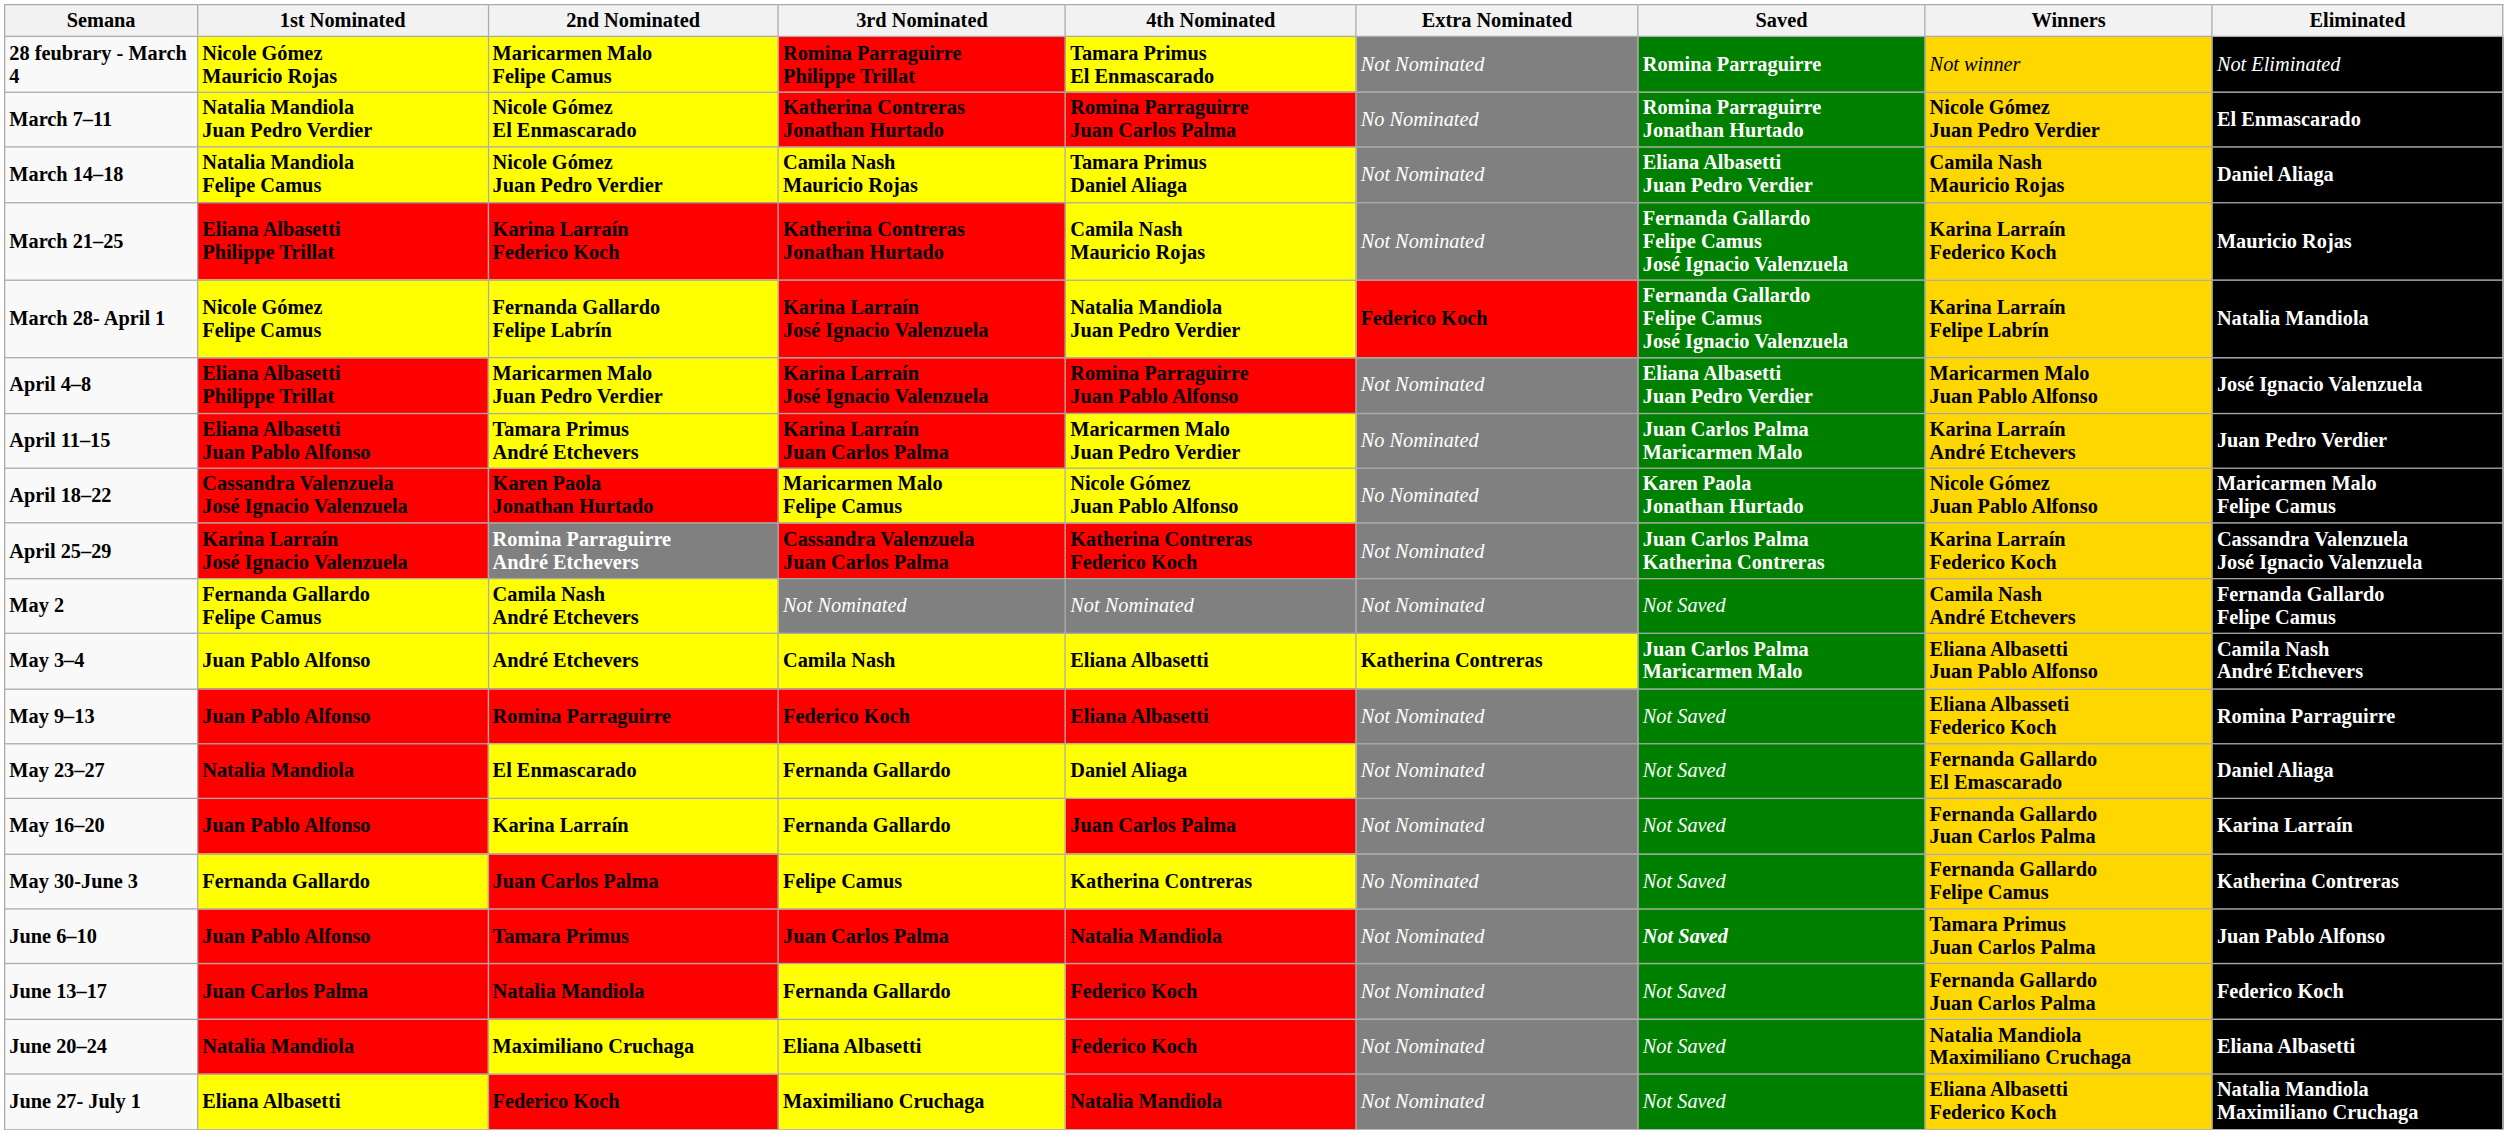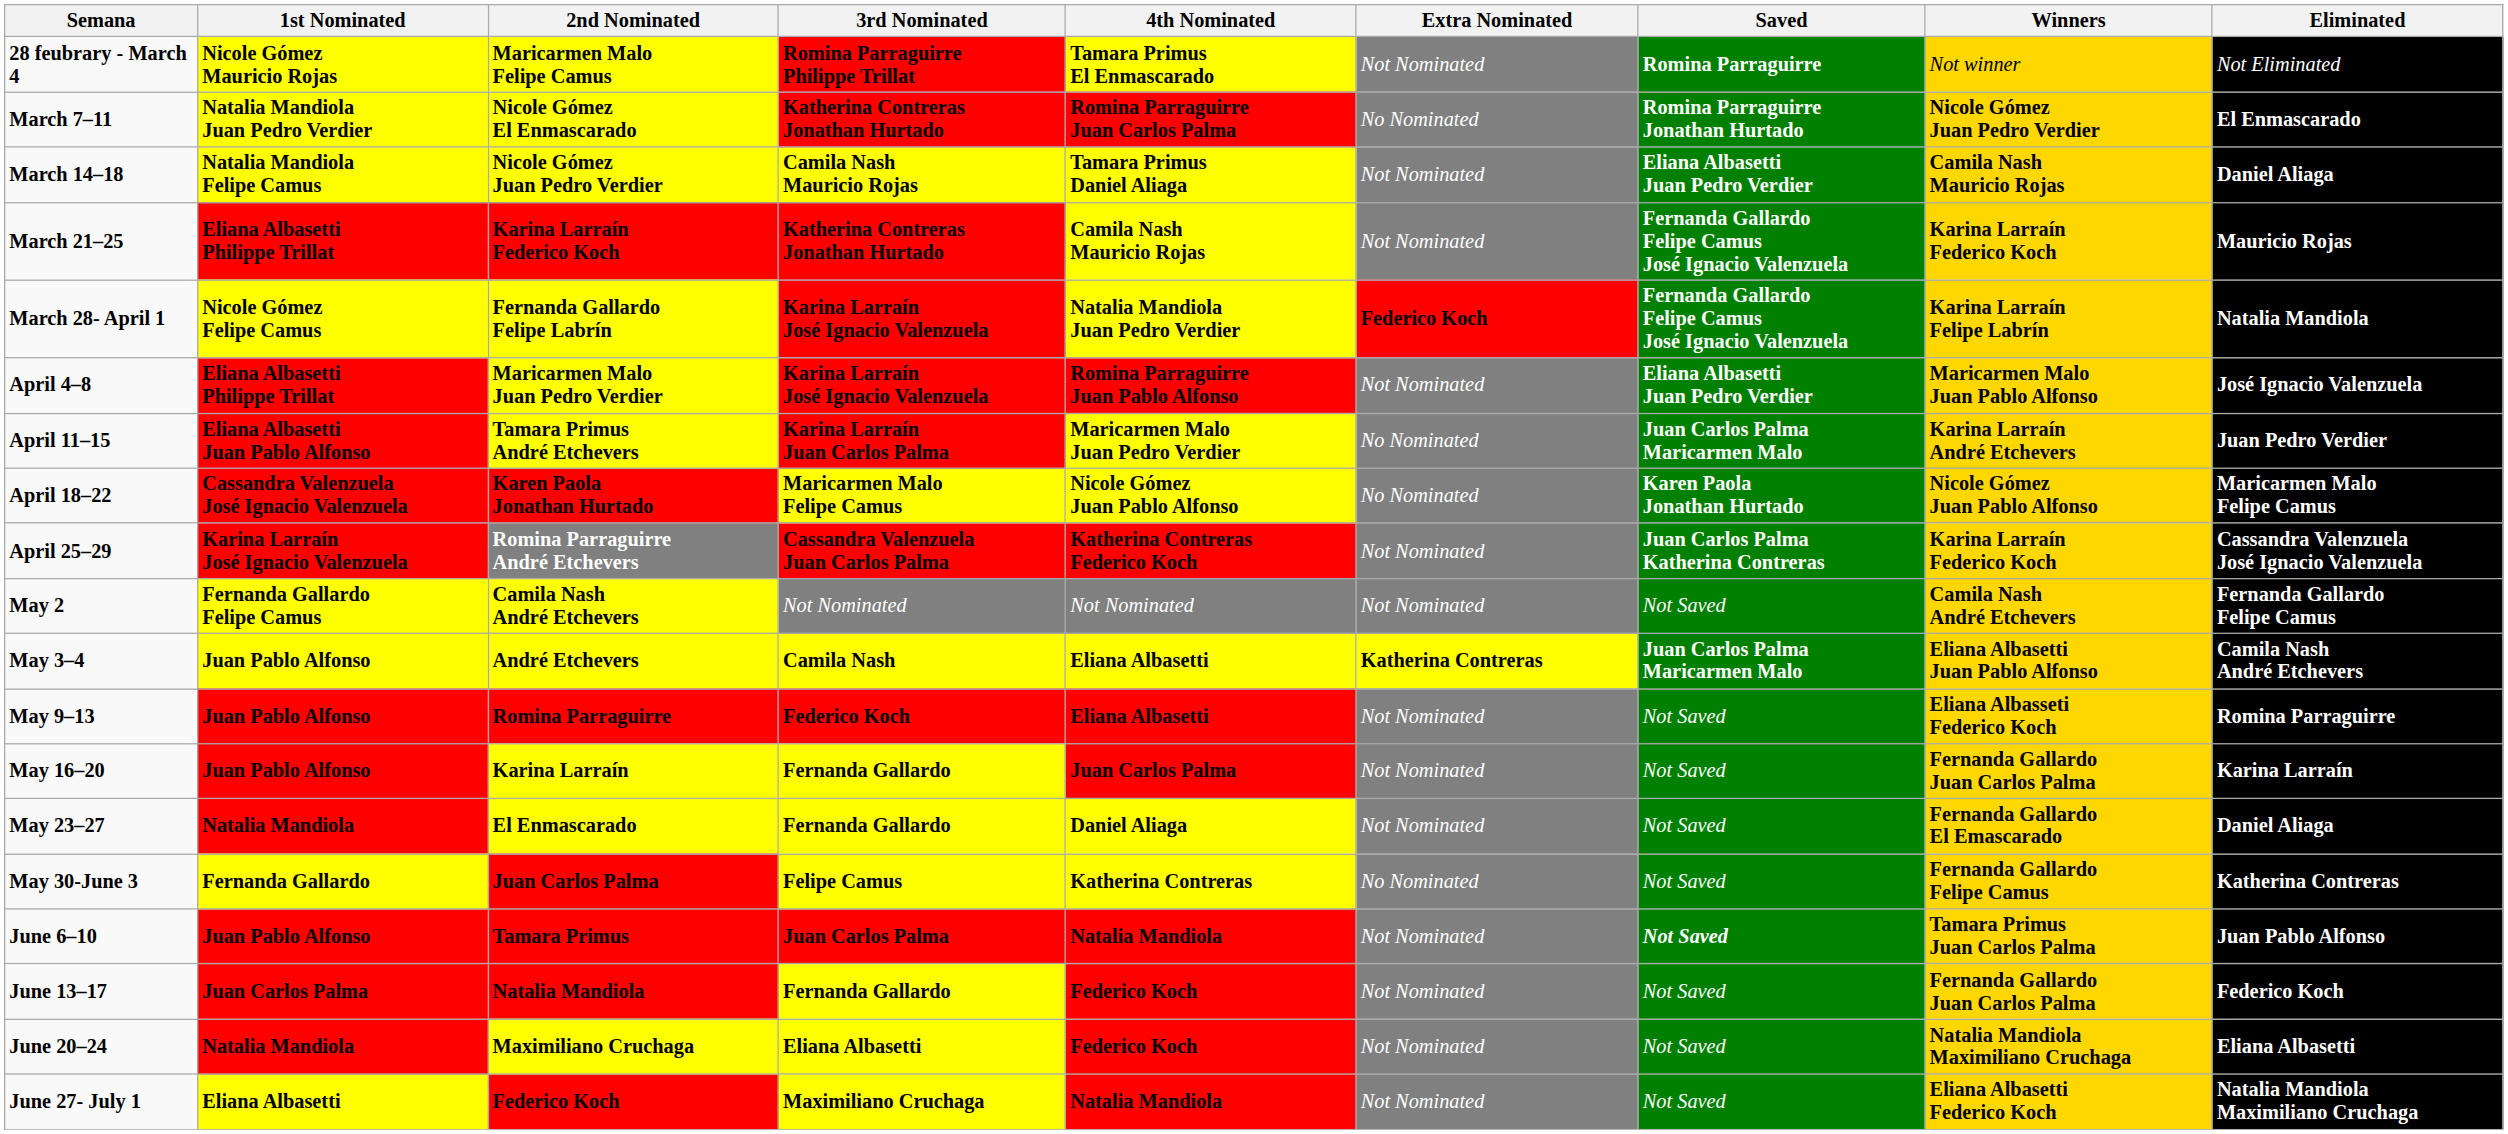rows swapped: May 16–20 <-> May 23–27
